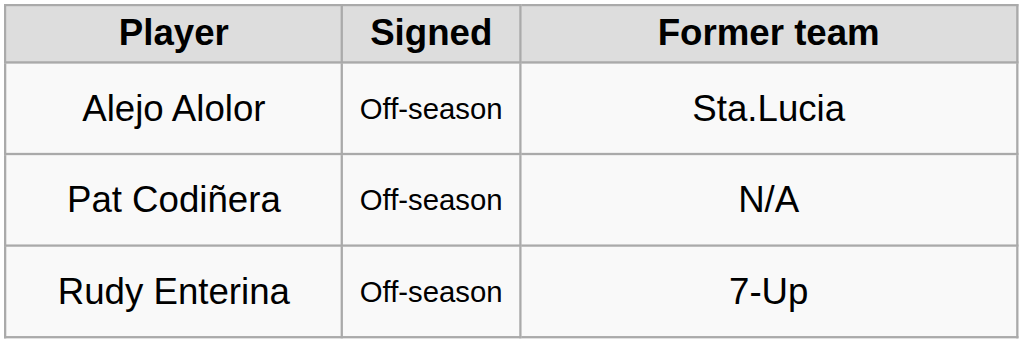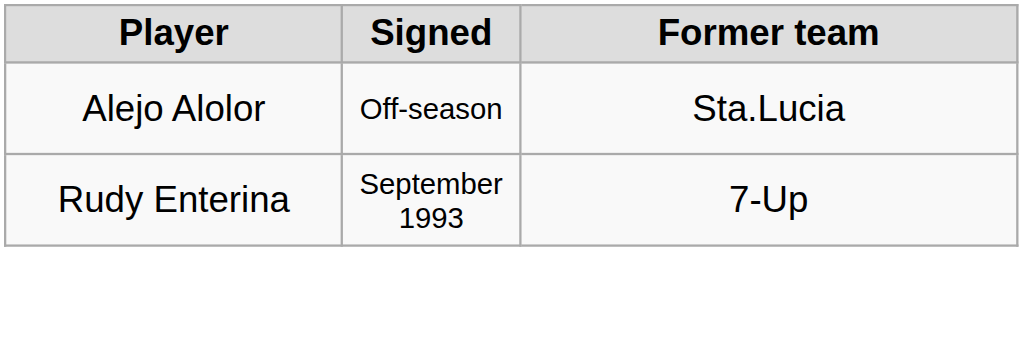- row: Pat Codiñera | Off-season | N/A
Rudy Enterina | Signed: Off-season -> September 1993
